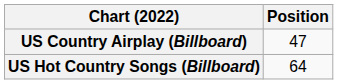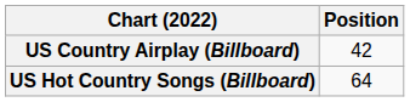US Country Airplay (Billboard) | Position: 47 -> 42
